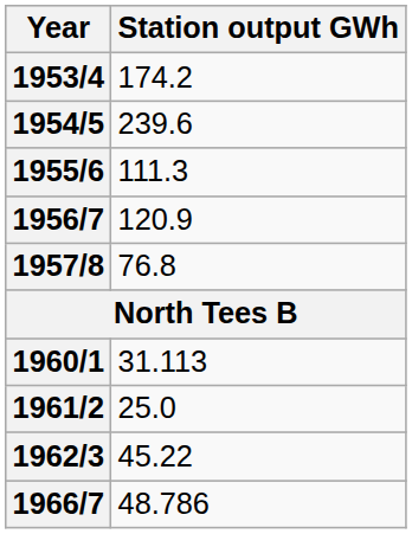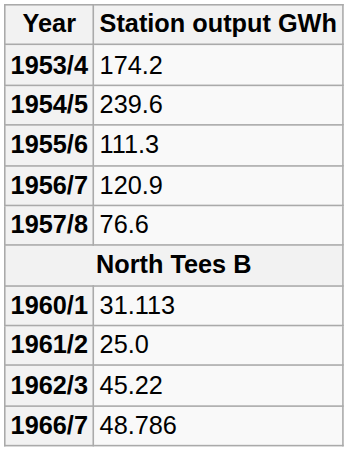1957/8 | Station output GWh: 76.8 -> 76.6
